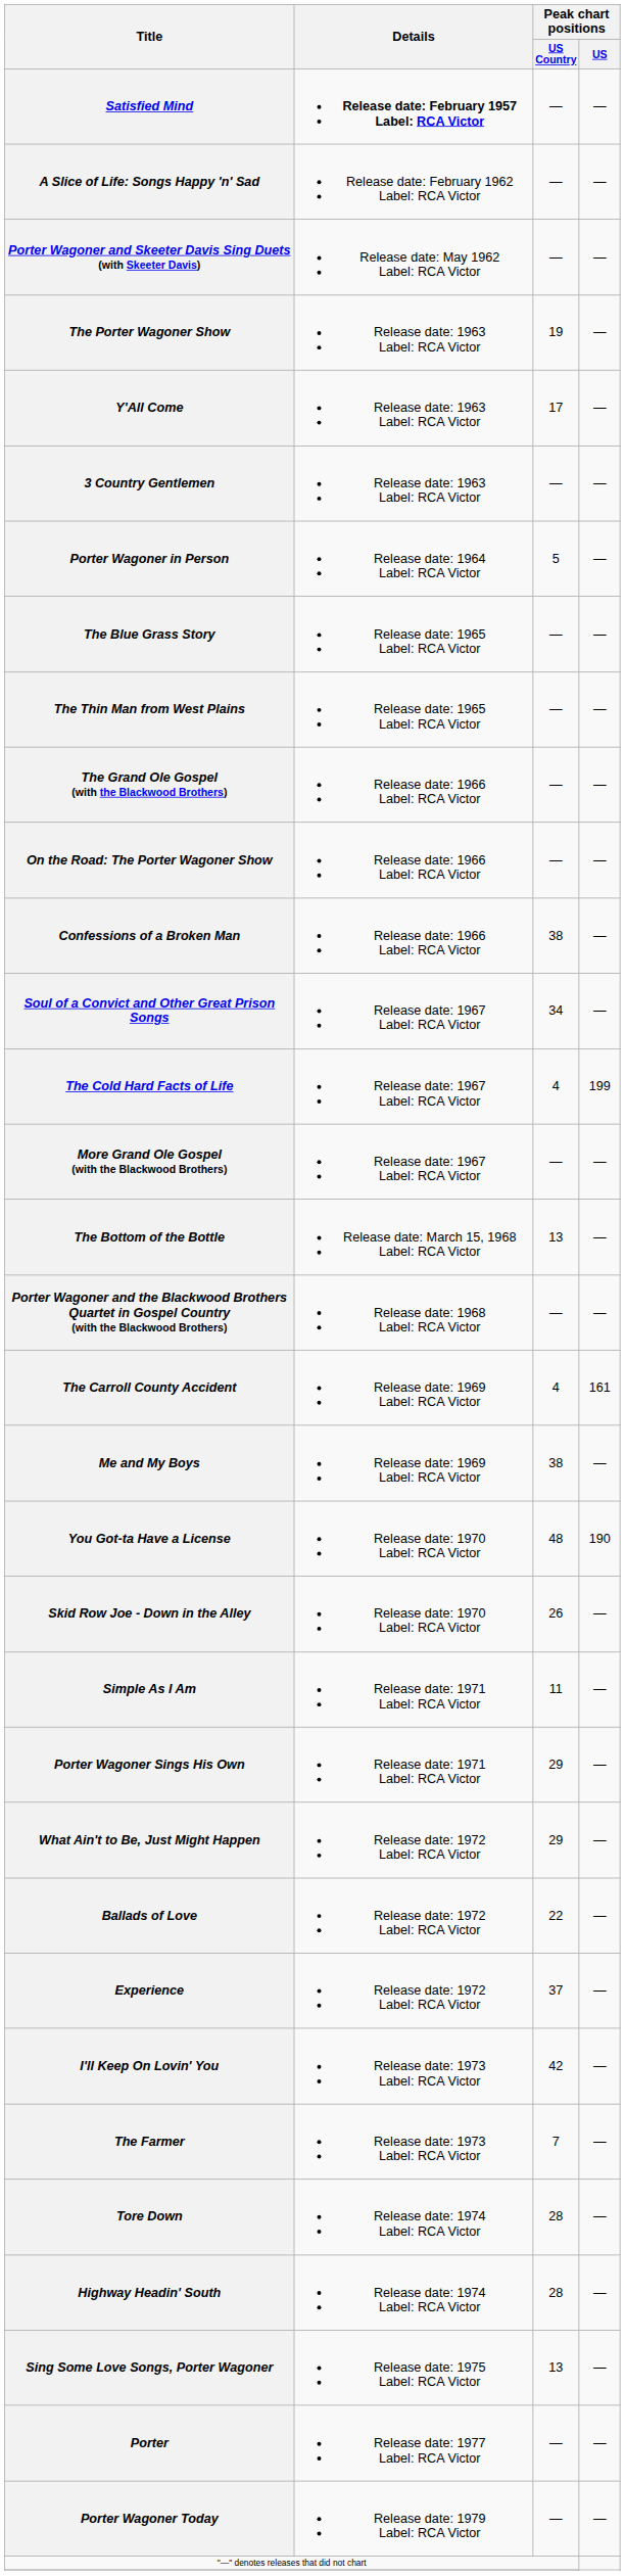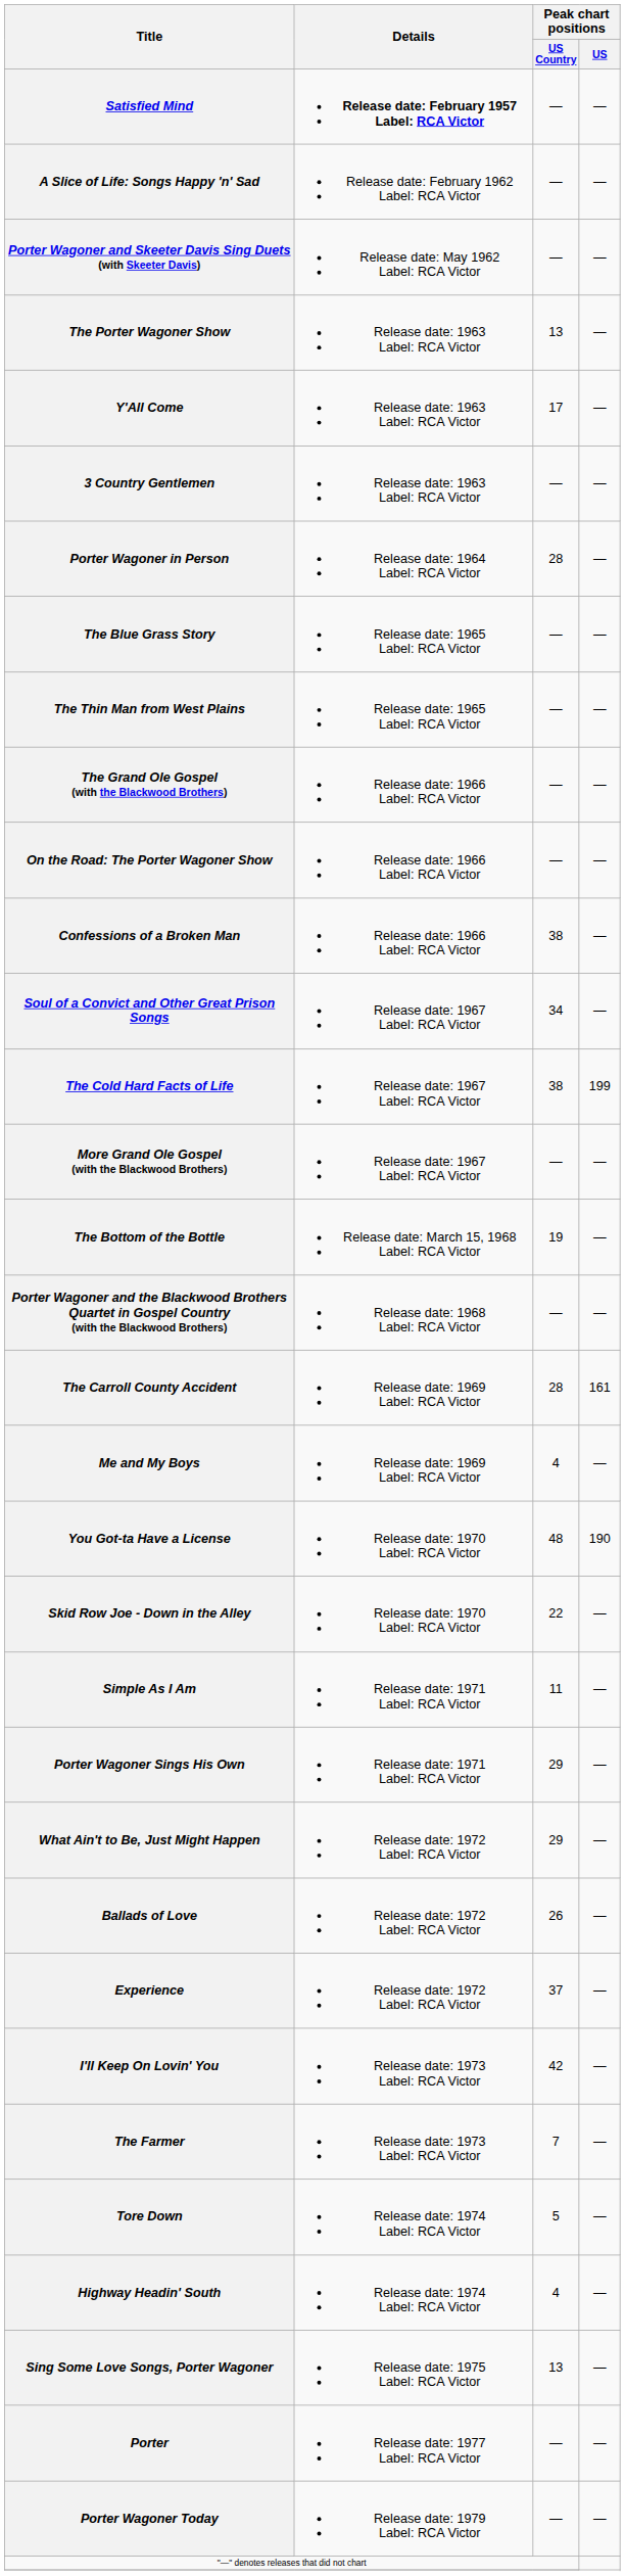The Porter Wagoner Show | Peak chart positions / US Country: 19 -> 13
Porter Wagoner in Person | Peak chart positions / US Country: 5 -> 28
The Cold Hard Facts of Life | Peak chart positions / US Country: 4 -> 38
The Bottom of the Bottle | Peak chart positions / US Country: 13 -> 19
The Carroll County Accident | Peak chart positions / US Country: 4 -> 28
Me and My Boys | Peak chart positions / US Country: 38 -> 4
Skid Row Joe - Down in the Alley | Peak chart positions / US Country: 26 -> 22
Ballads of Love | Peak chart positions / US Country: 22 -> 26
Tore Down | Peak chart positions / US Country: 28 -> 5
Highway Headin' South | Peak chart positions / US Country: 28 -> 4
